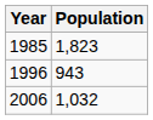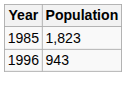- row: 2006 | 1,032
